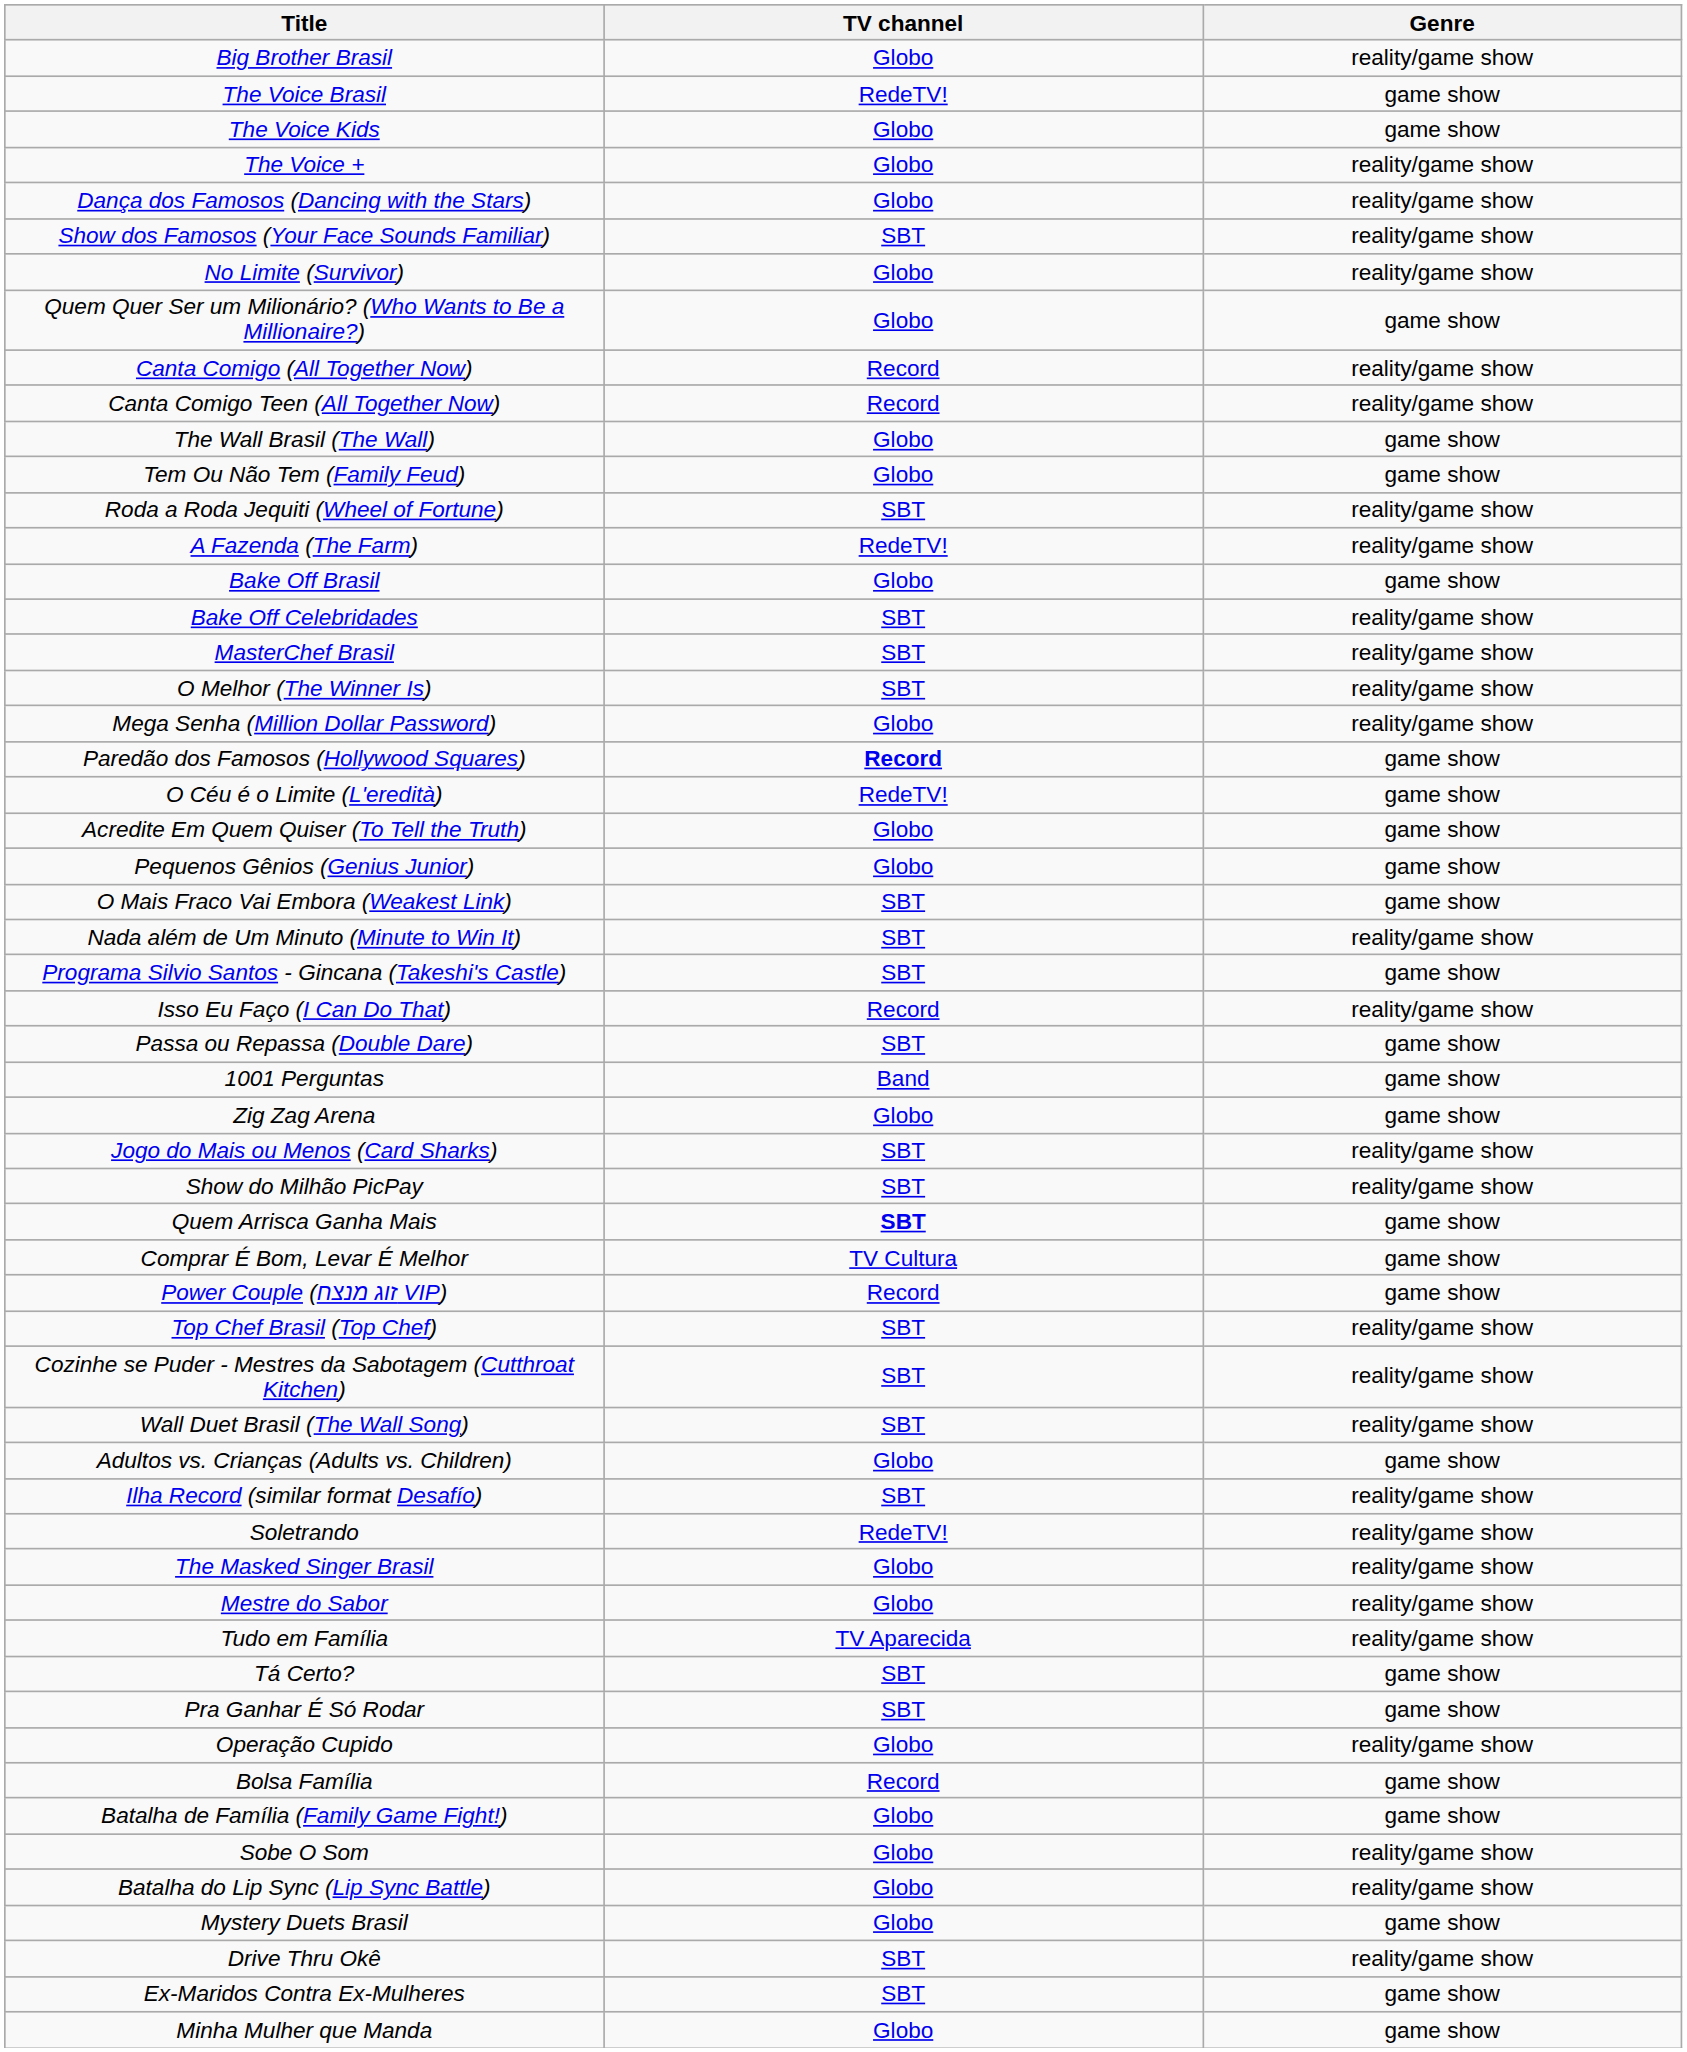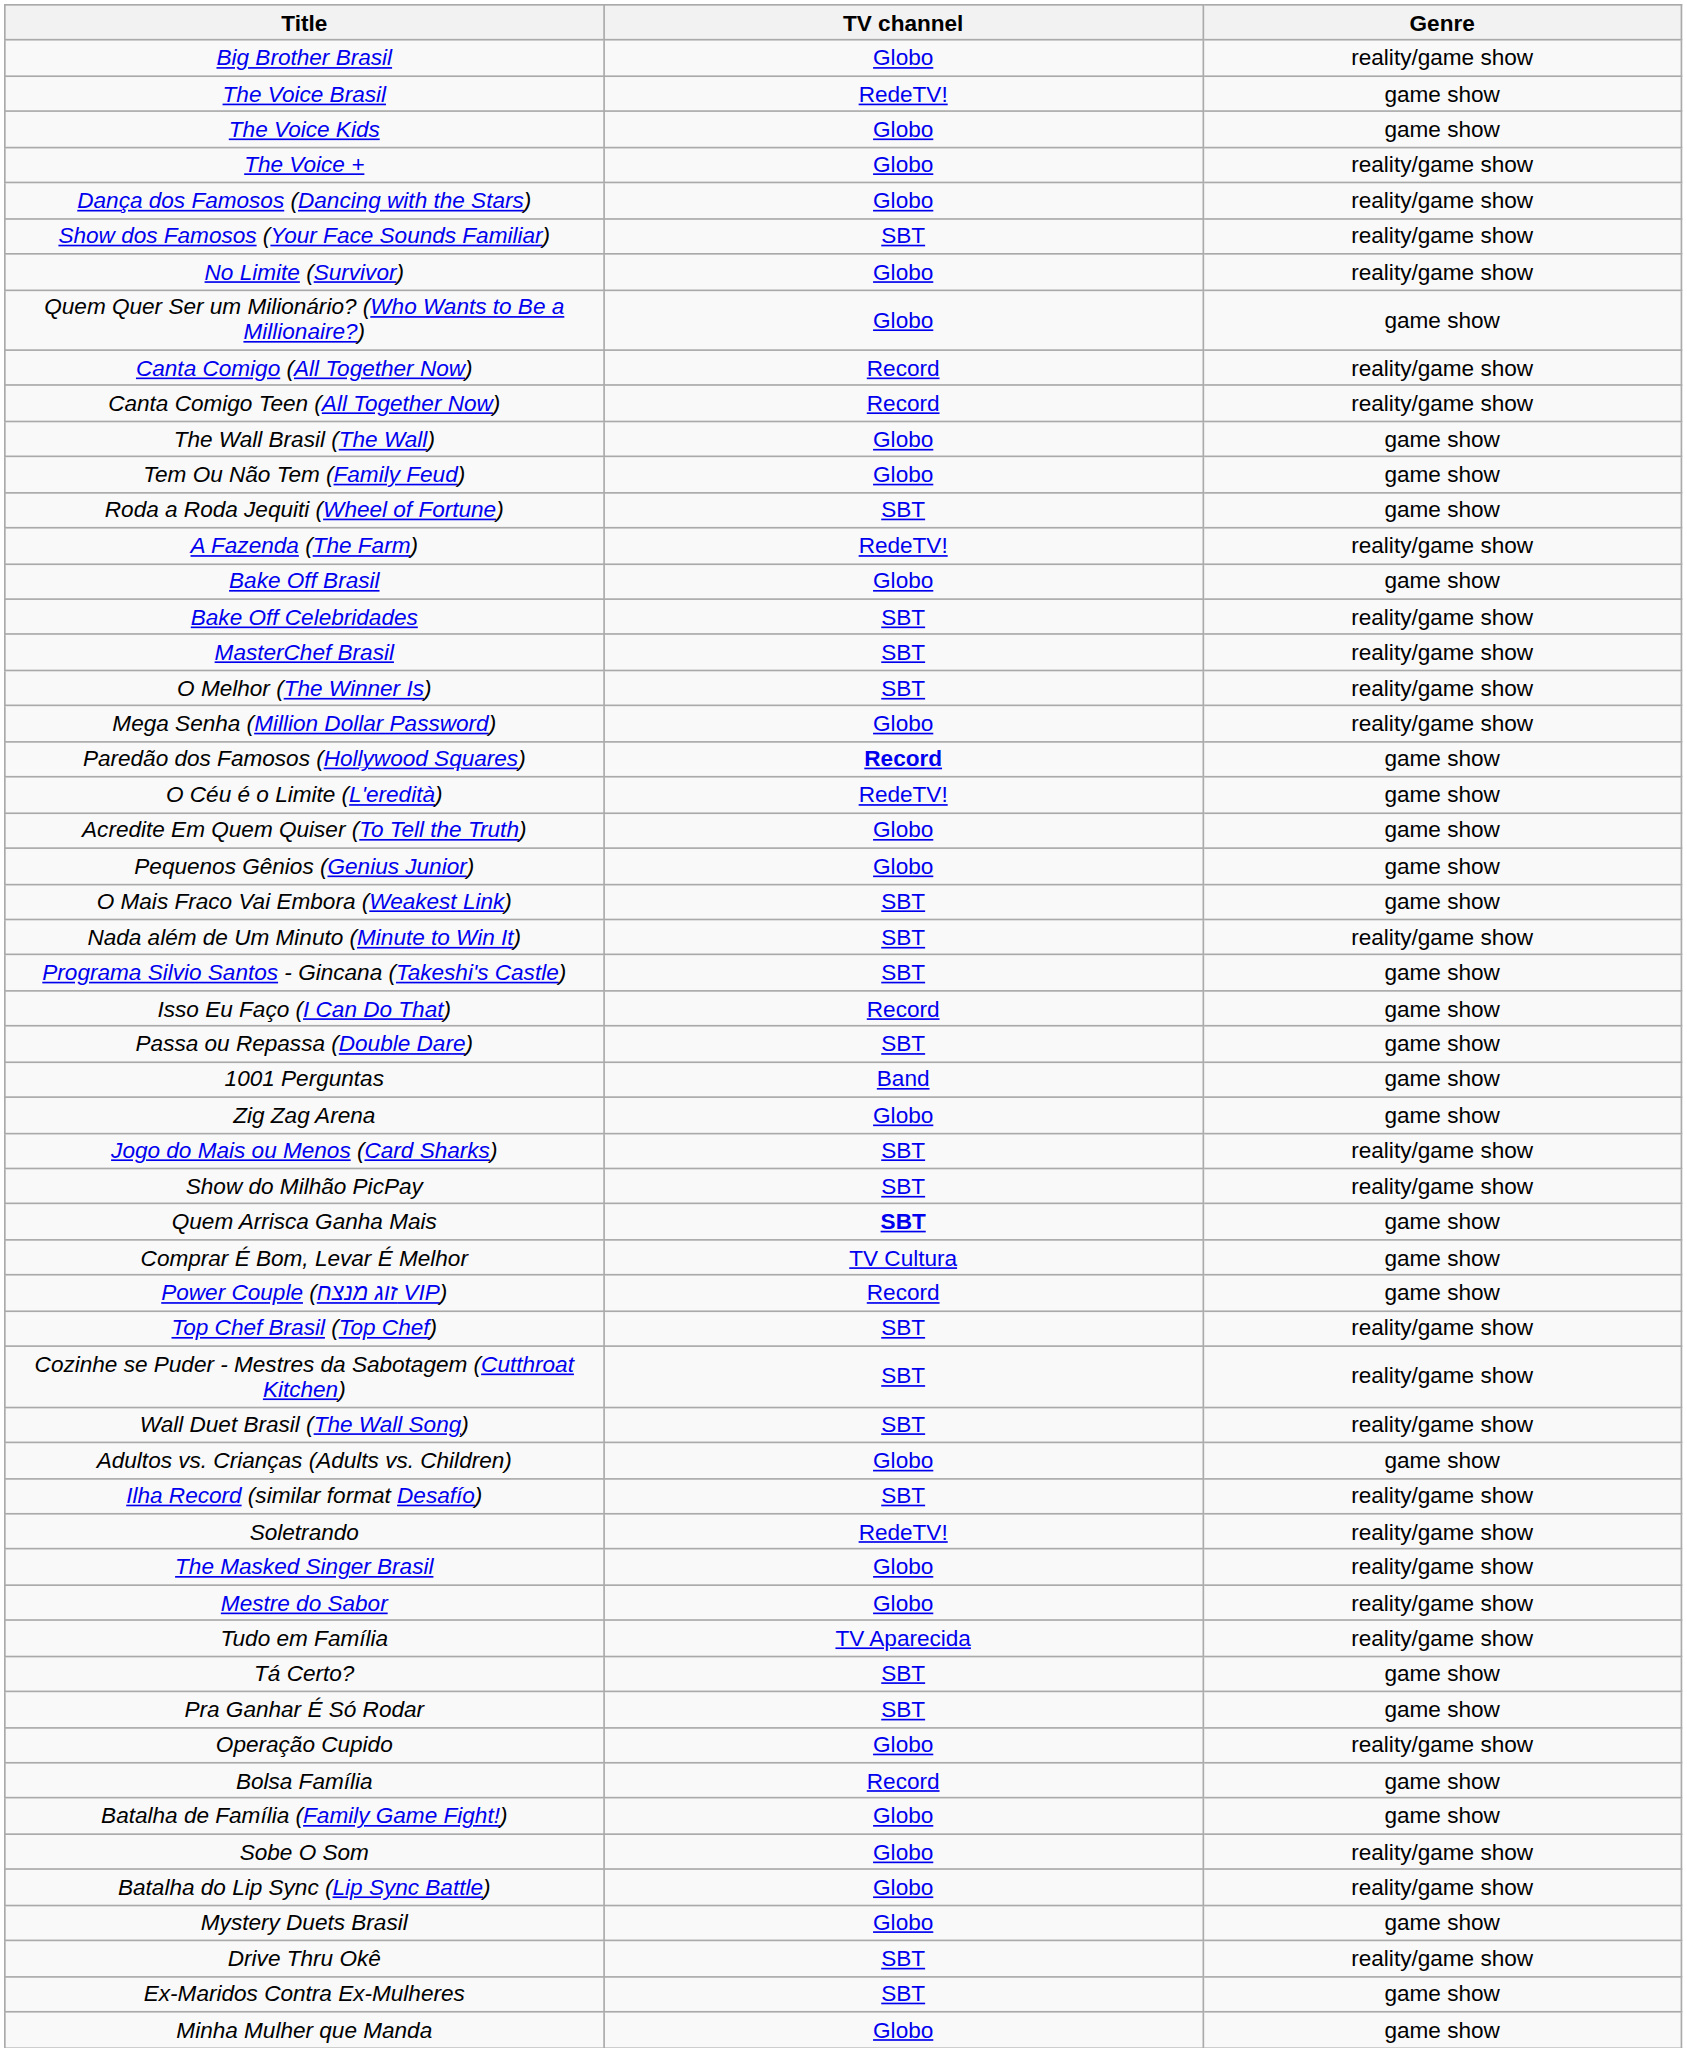Roda a Roda Jequiti (Wheel of Fortune) | Genre: reality/game show -> game show
Isso Eu Faço (I Can Do That) | Genre: reality/game show -> game show
